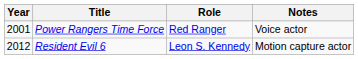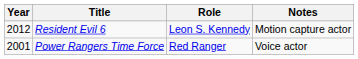rows swapped: Power Rangers Time Force <-> Resident Evil 6
